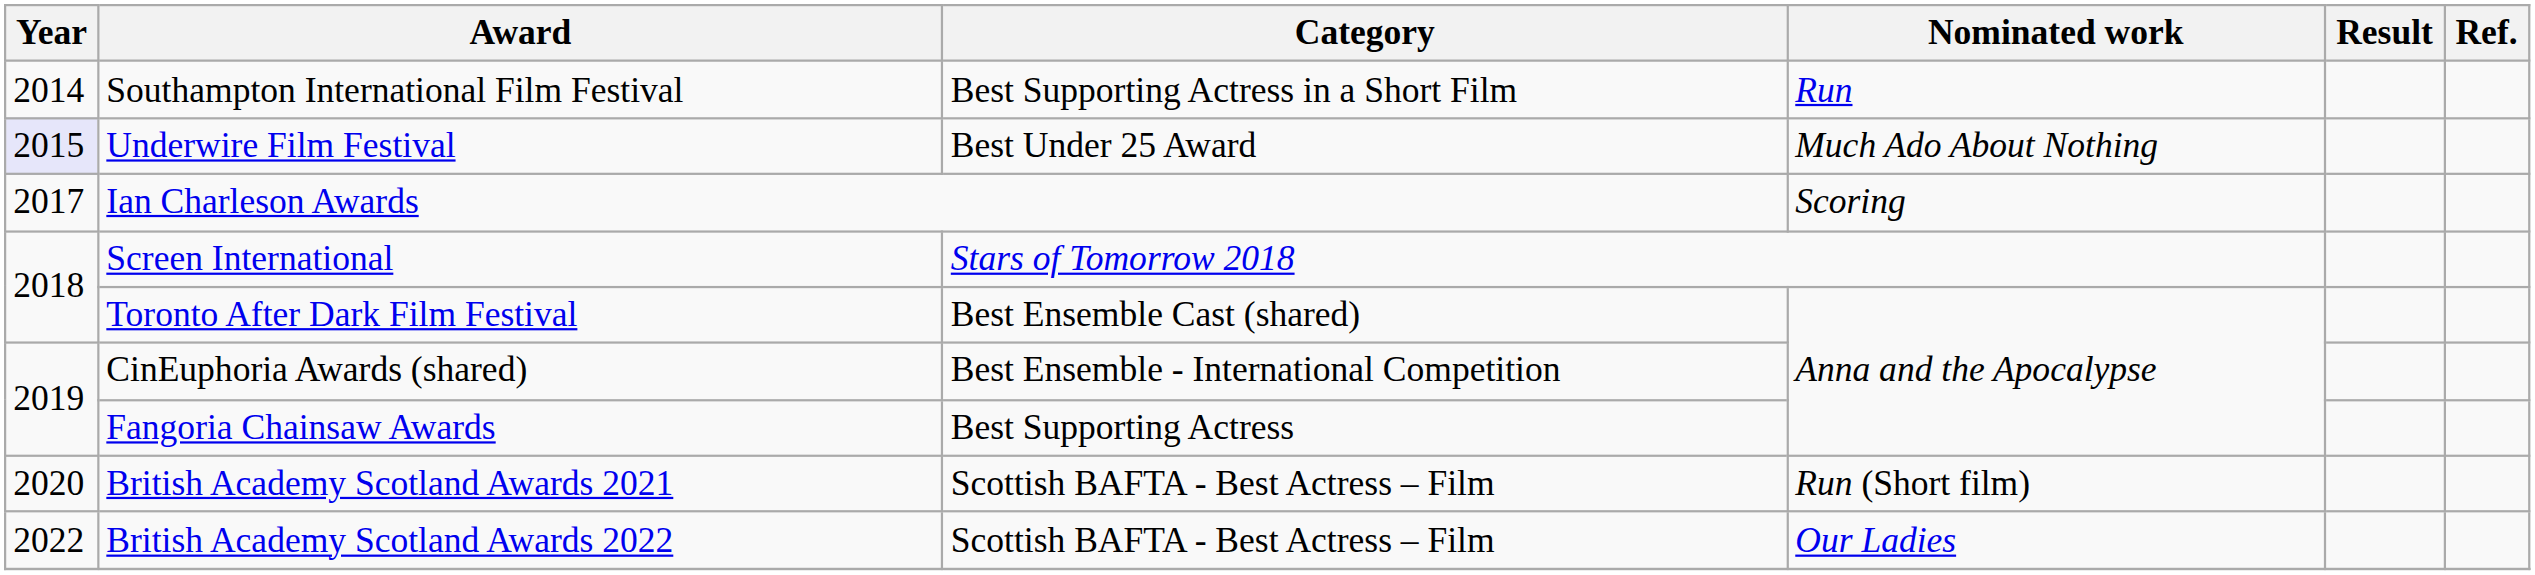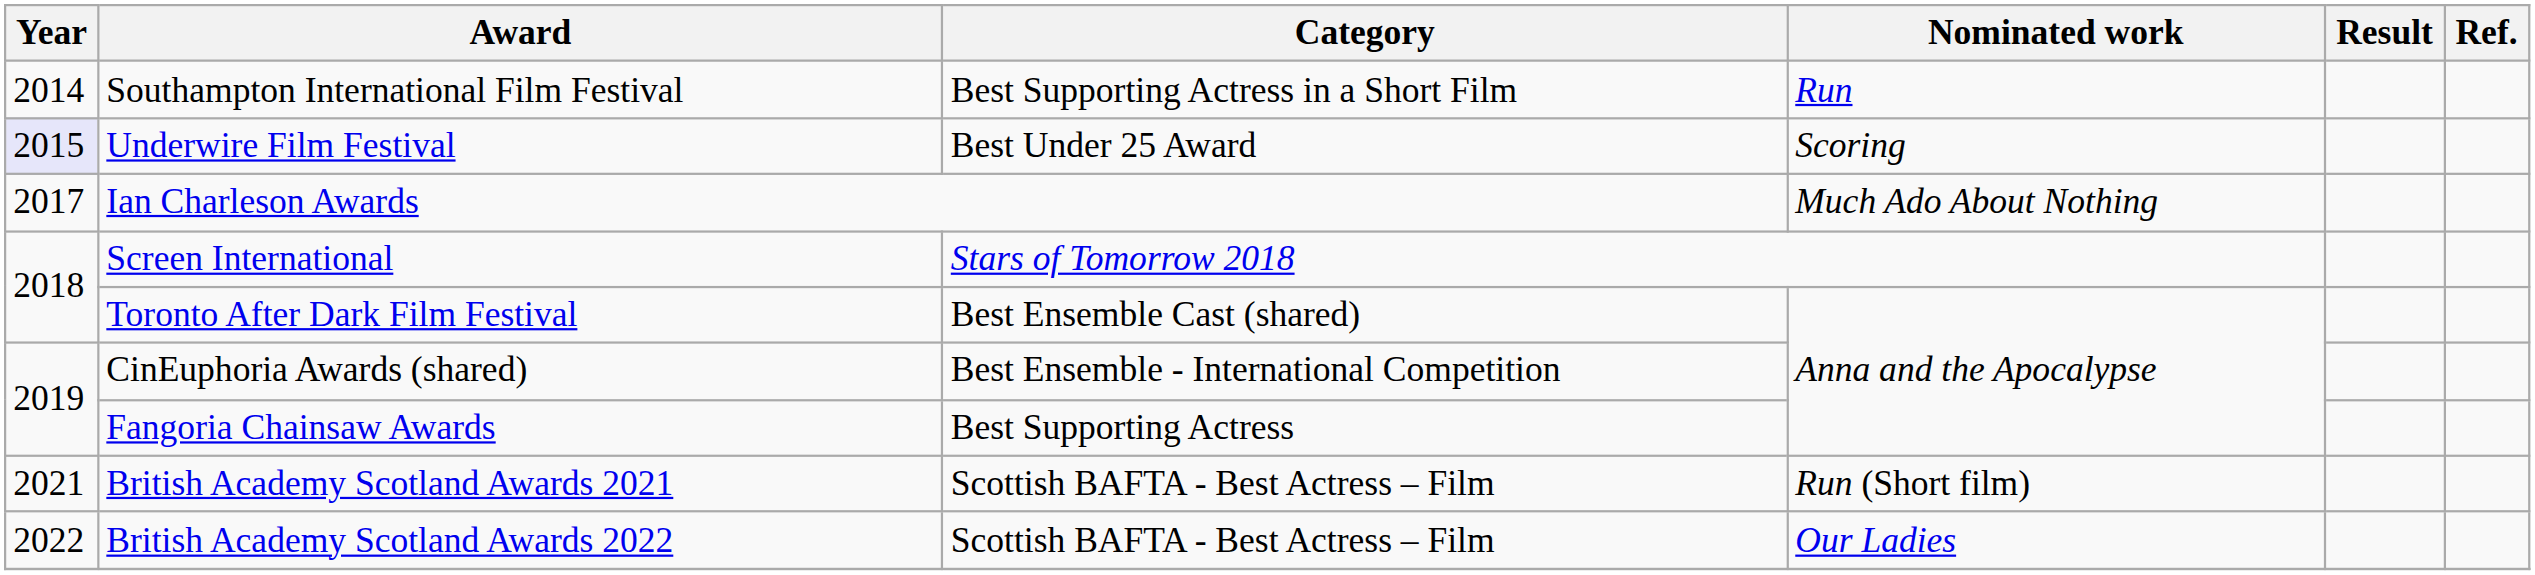Underwire Film Festival | Nominated work: Much Ado About Nothing -> Scoring
Ian Charleson Awards | Nominated work: Scoring -> Much Ado About Nothing
British Academy Scotland Awards 2021 | Year: 2020 -> 2021
